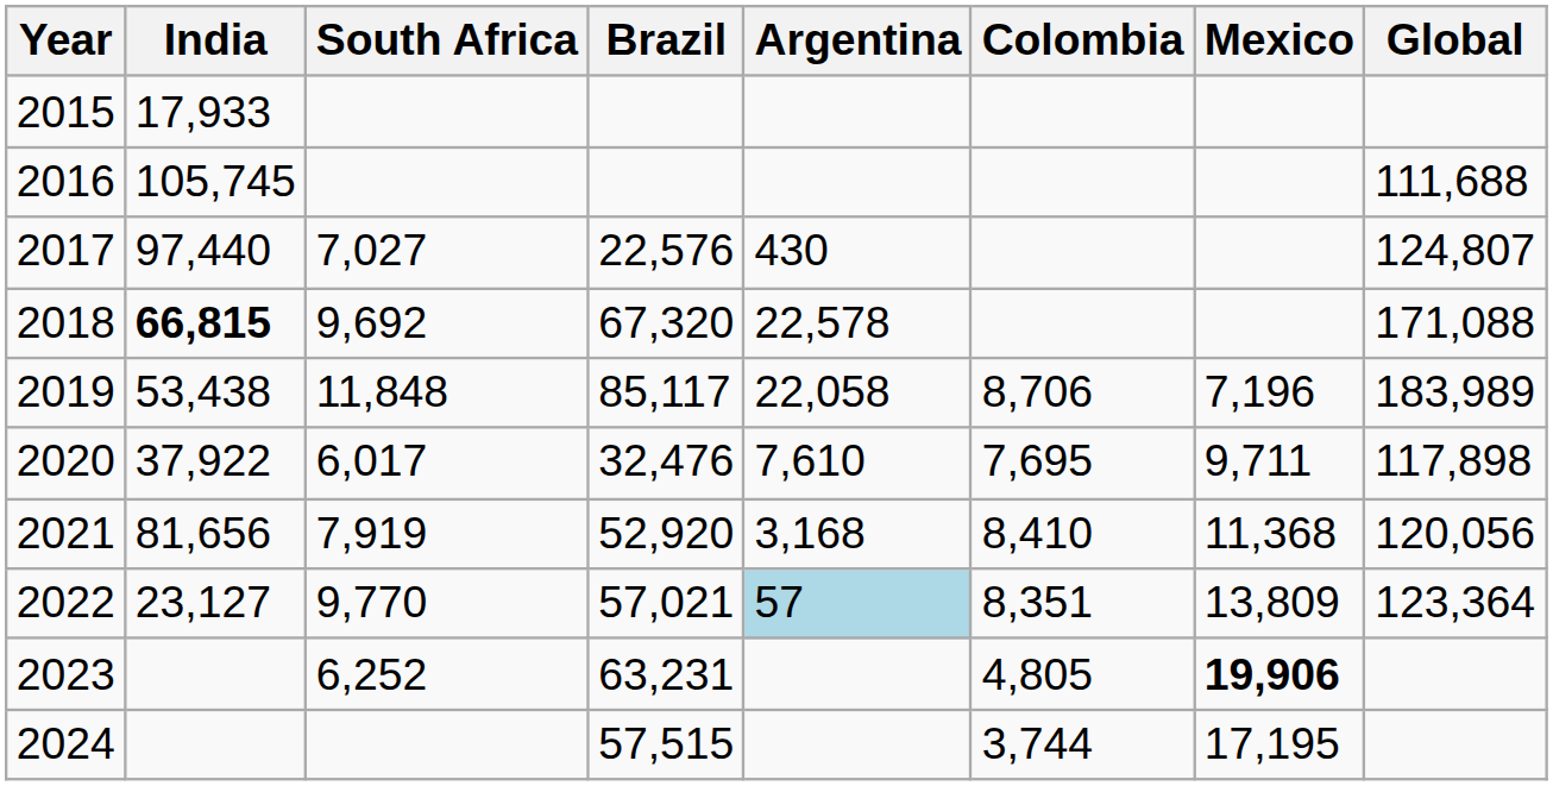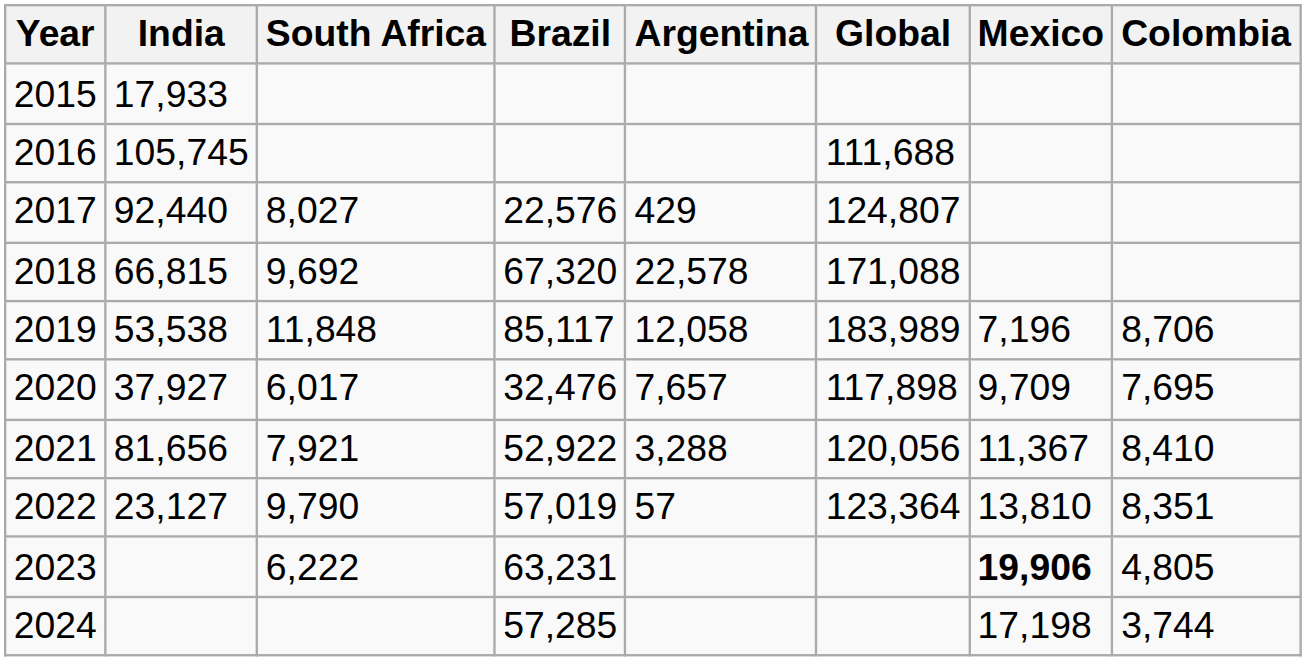columns swapped: Colombia <-> Global
2017 | India: 97,440 -> 92,440
2017 | South Africa: 7,027 -> 8,027
2017 | Argentina: 430 -> 429
2018 | India: bold -> normal
2019 | India: 53,438 -> 53,538
2019 | Argentina: 22,058 -> 12,058
2020 | India: 37,922 -> 37,927
2020 | Argentina: 7,610 -> 7,657
2020 | Mexico: 9,711 -> 9,709
2021 | South Africa: 7,919 -> 7,921
2021 | Brazil: 52,920 -> 52,922
2021 | Argentina: 3,168 -> 3,288
2021 | Mexico: 11,368 -> 11,367
2022 | South Africa: 9,770 -> 9,790
2022 | Brazil: 57,021 -> 57,019
2022 | Argentina: lightblue background -> no background
2022 | Mexico: 13,809 -> 13,810
2023 | South Africa: 6,252 -> 6,222
2024 | Brazil: 57,515 -> 57,285
2024 | Mexico: 17,195 -> 17,198
